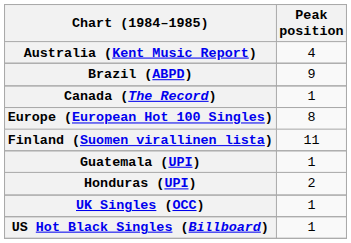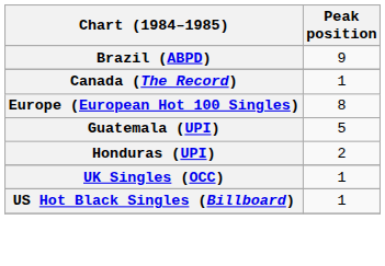- row: Australia (Kent Music Report) | 4
- row: Finland (Suomen virallinen lista) | 11
Guatemala (UPI) | Peak position: 1 -> 5
